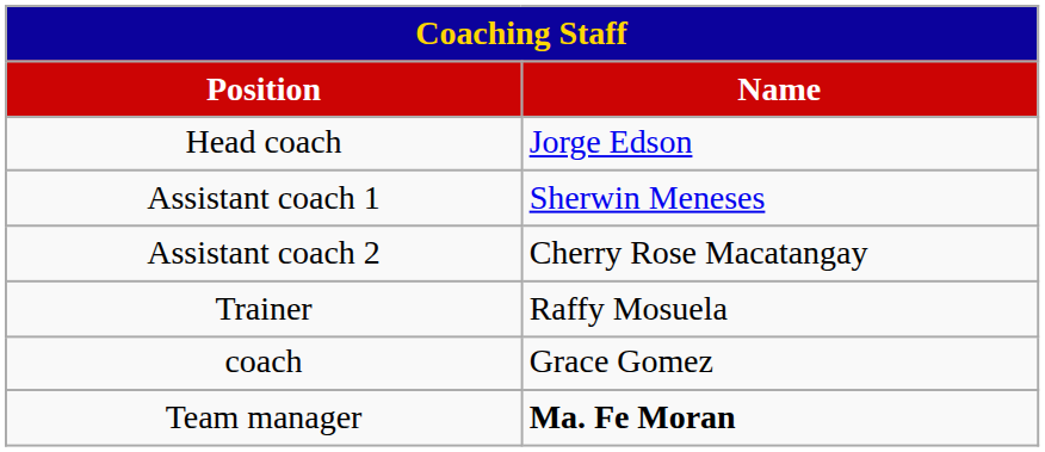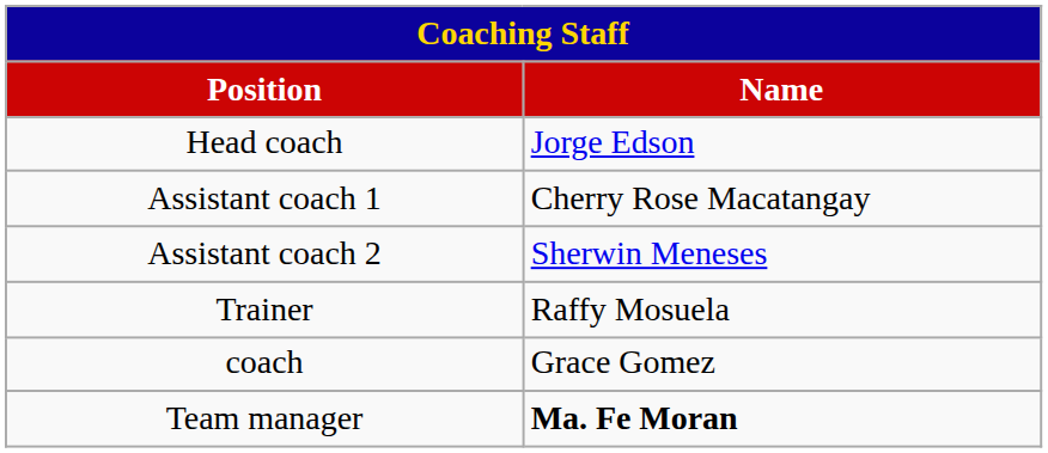Assistant coach 1 | Name: Sherwin Meneses -> Cherry Rose Macatangay
Assistant coach 2 | Name: Cherry Rose Macatangay -> Sherwin Meneses
